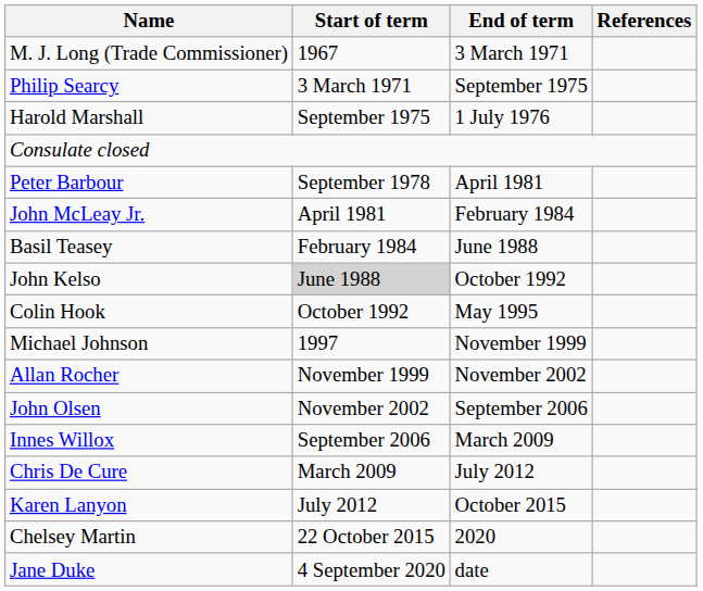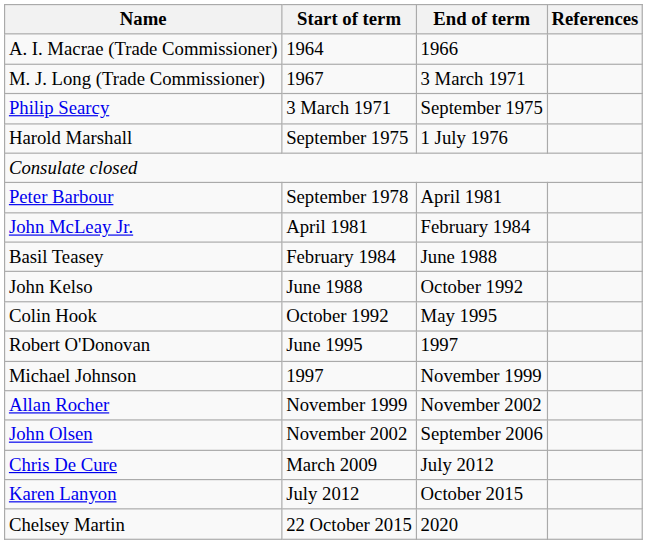+ row: A. I. Macrae (Trade Commissioner) | 1964 | 1966
John Kelso | Start of term: lightgrey background -> no background
+ row: Robert O'Donovan | June 1995 | 1997
- row: Innes Willox | September 2006 | March 2009
- row: Jane Duke | 4 September 2020 | date
